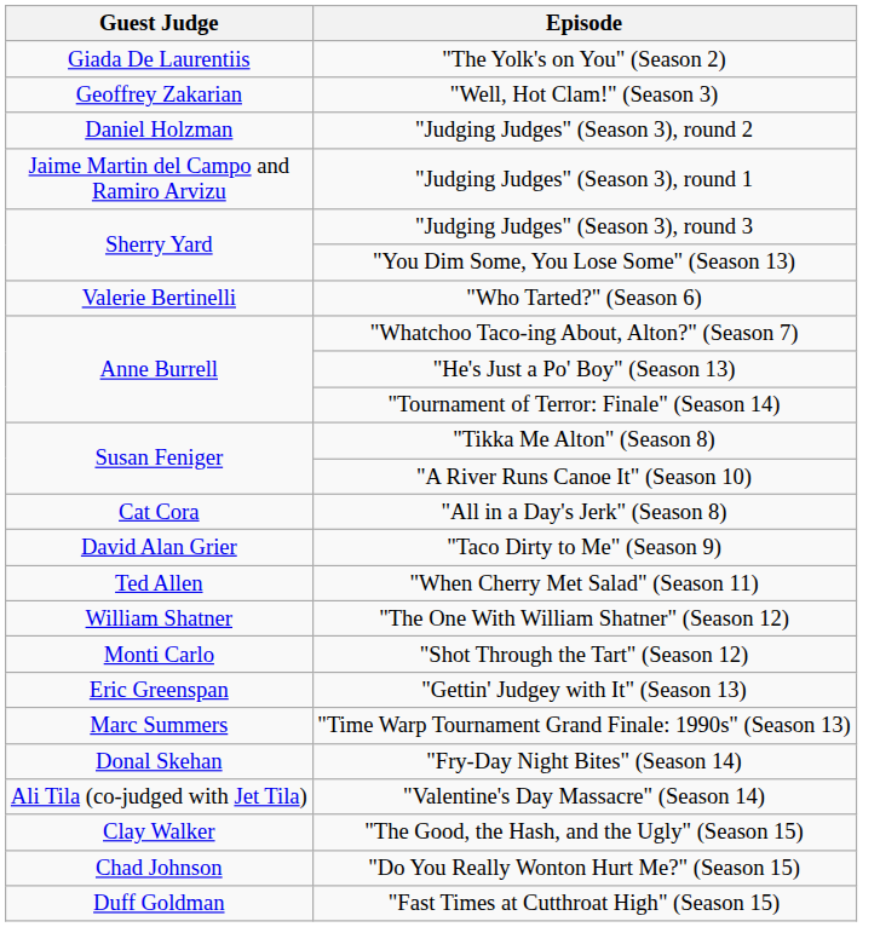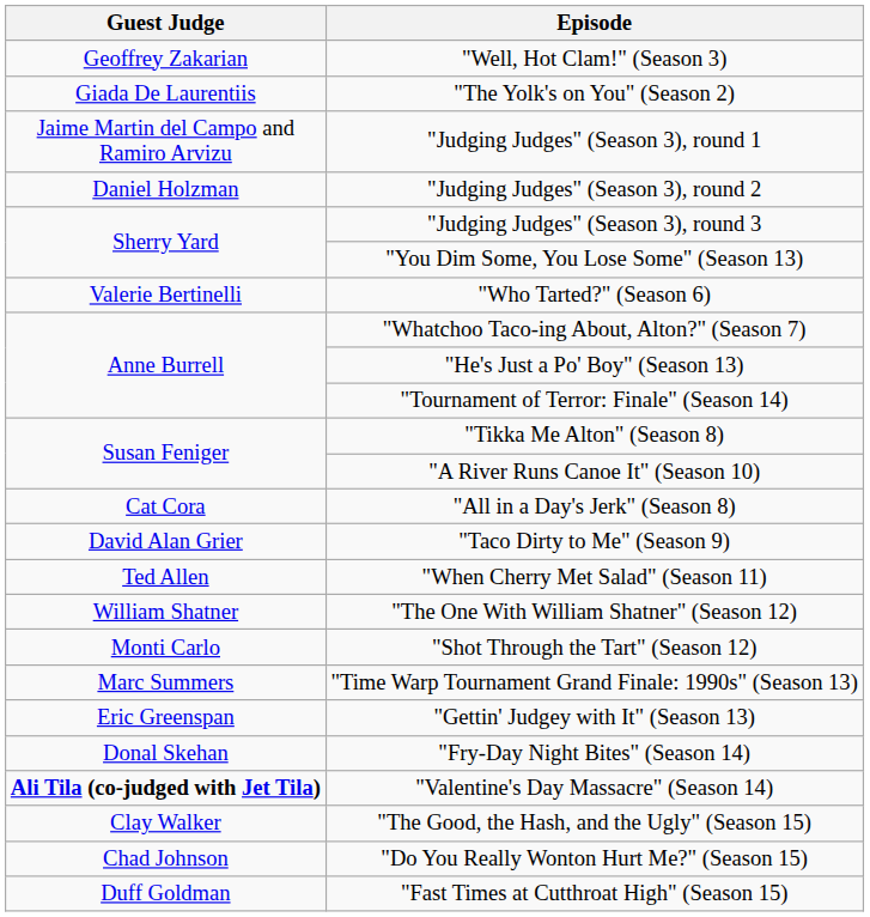rows swapped: "The Yolk's on You" (Season 2) <-> "Well, Hot Clam!" (Season 3)
rows swapped: "Judging Judges" (Season 3), round 1 <-> "Judging Judges" (Season 3), round 2
rows swapped: "Time Warp Tournament Grand Finale: 1990s" (Season 13) <-> "Gettin' Judgey with It" (Season 13)
"Valentine's Day Massacre" (Season 14) | Guest Judge: normal -> bold
